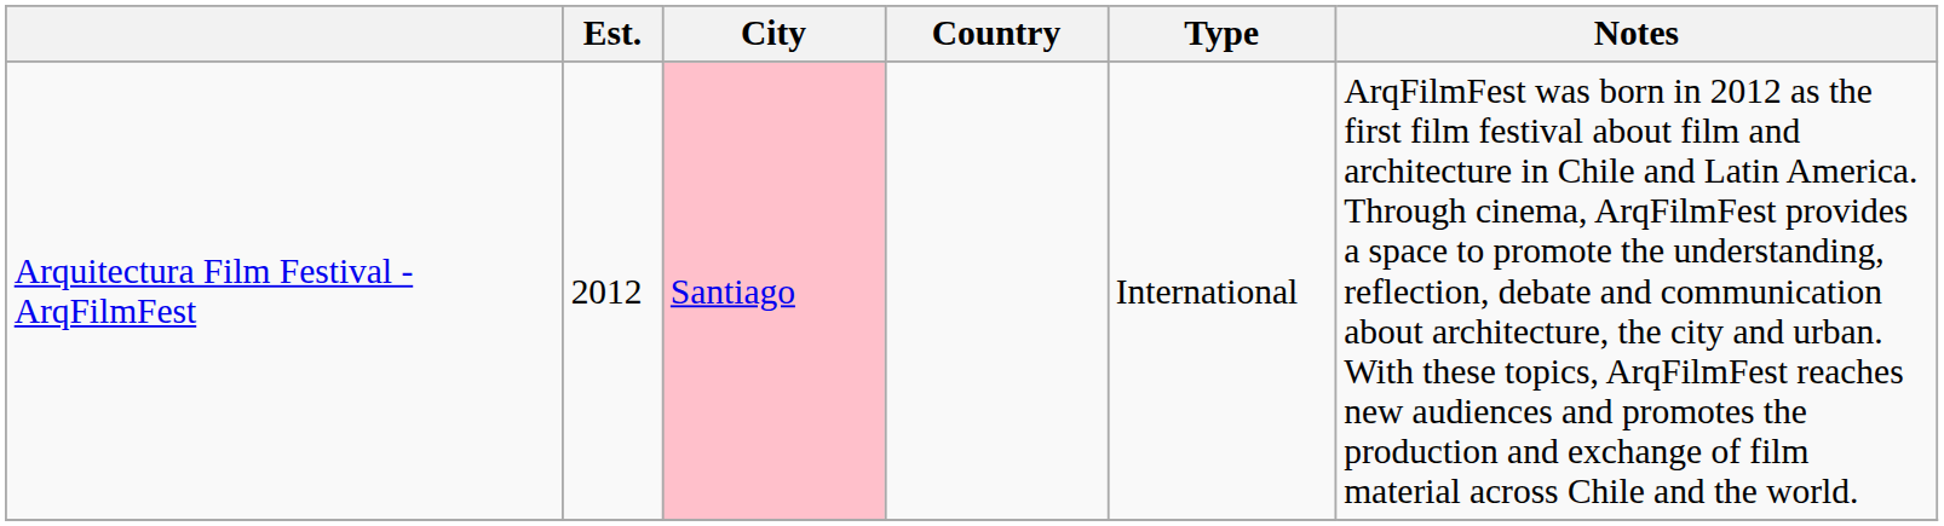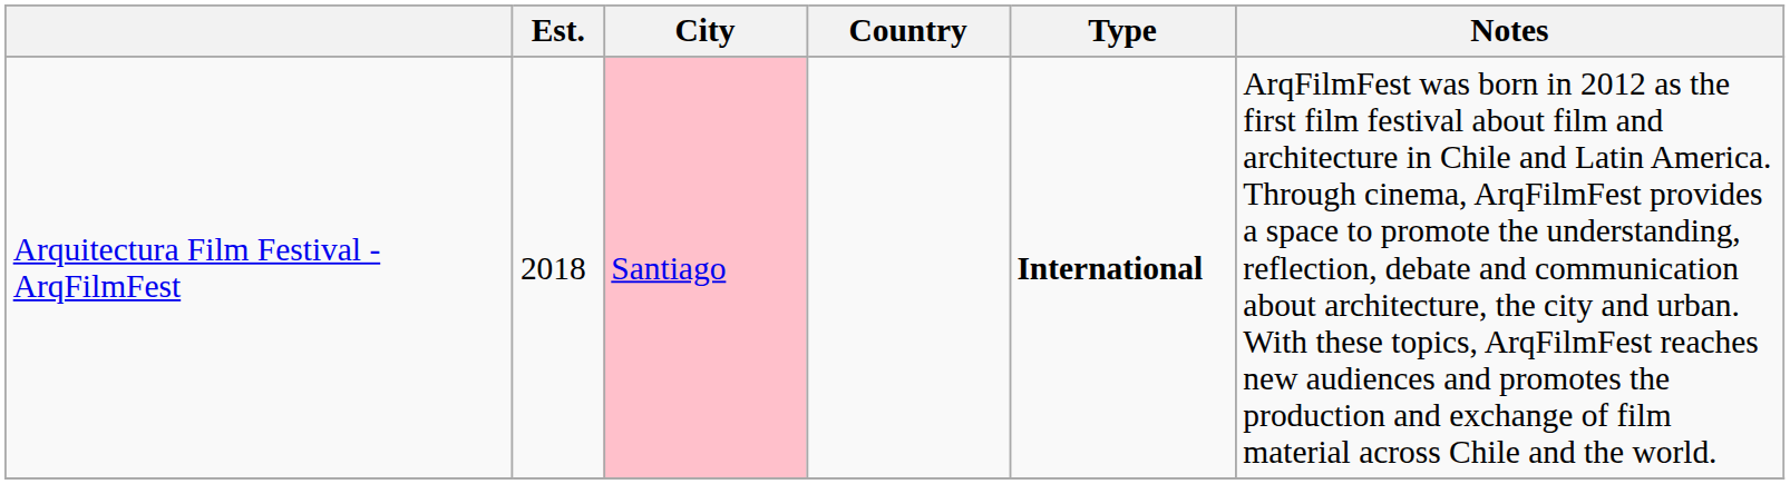Arquitectura Film Festival - ArqFilmFest | Est.: 2012 -> 2018
Arquitectura Film Festival - ArqFilmFest | Type: normal -> bold
